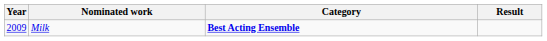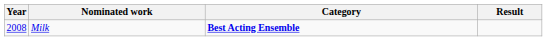Milk | Year: 2009 -> 2008
